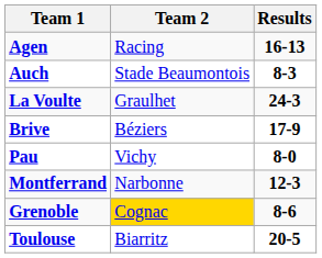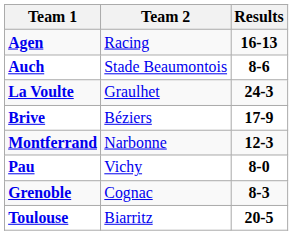Auch | Results: 8-3 -> 8-6
rows swapped: Montferrand <-> Pau
Grenoble | Team 2: gold background -> no background
Grenoble | Results: 8-6 -> 8-3
